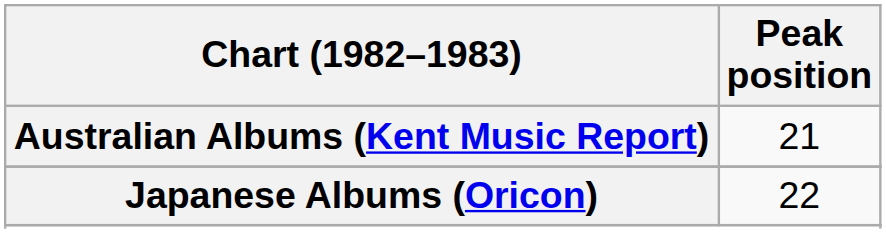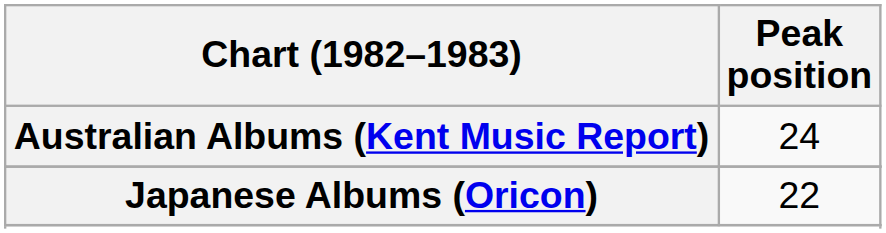Australian Albums (Kent Music Report) | Peak position: 21 -> 24
